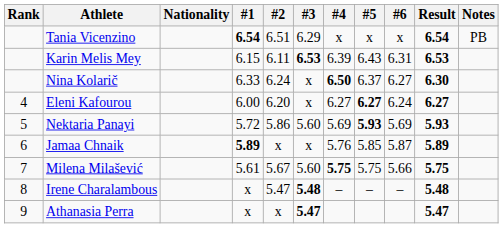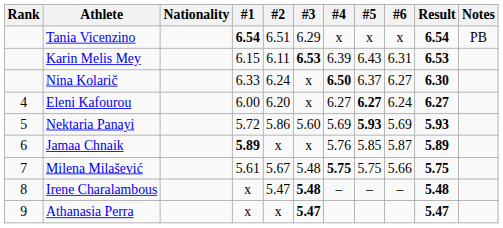Milena Milašević | #3: 5.60 -> 5.48
